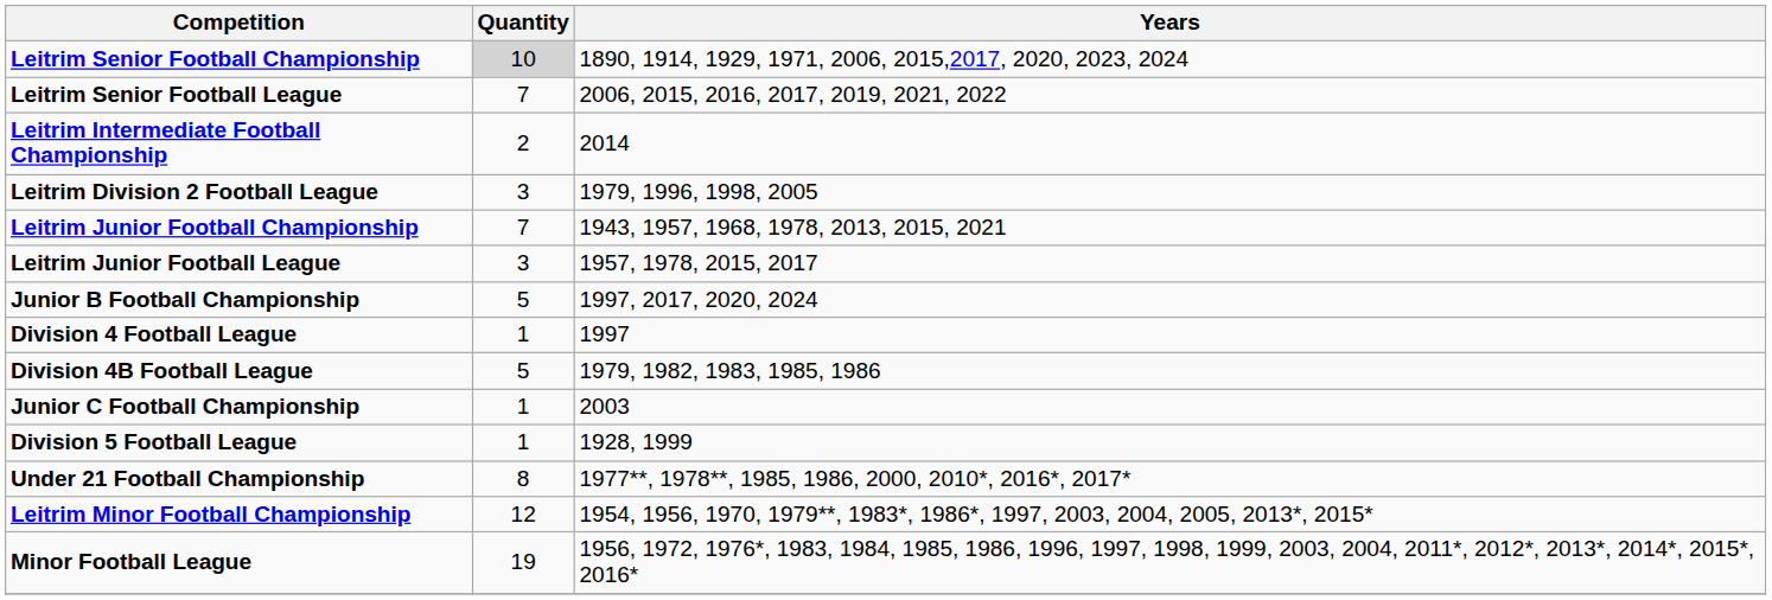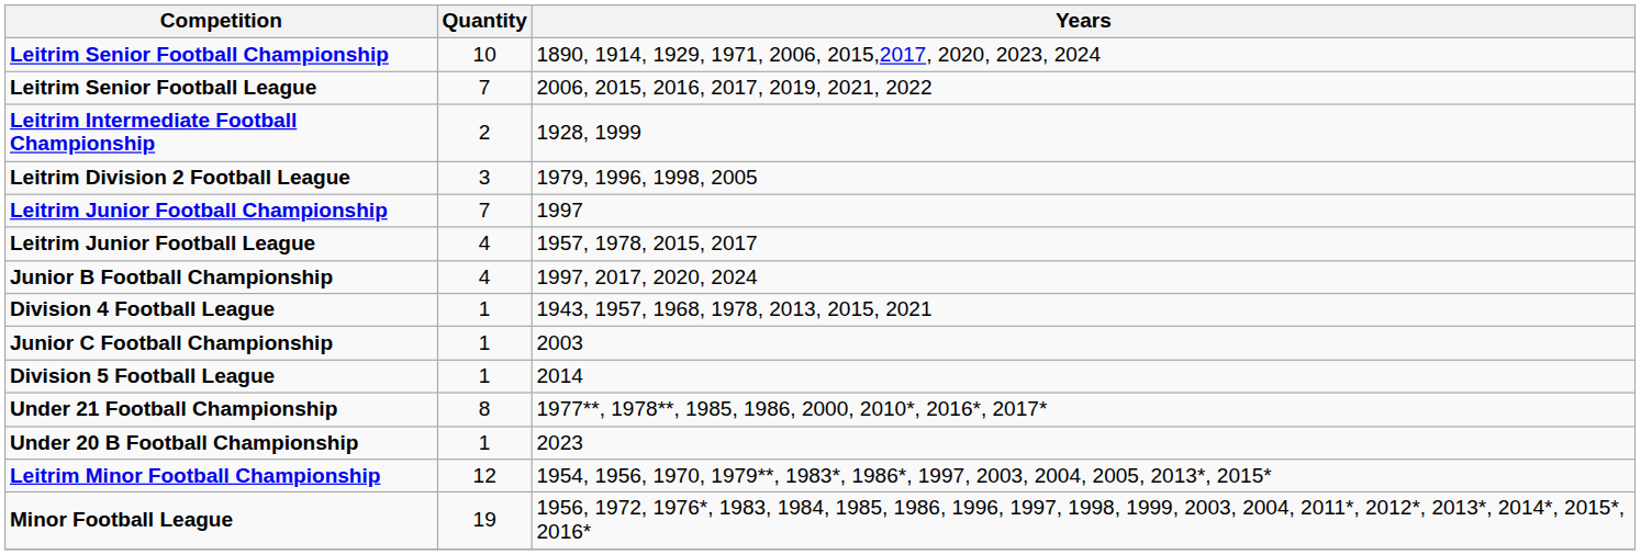Leitrim Senior Football Championship | Quantity: lightgrey background -> no background
Leitrim Intermediate Football Championship | Years: 2014 -> 1928, 1999
Leitrim Junior Football Championship | Years: 1943, 1957, 1968, 1978, 2013, 2015, 2021 -> 1997
Leitrim Junior Football League | Quantity: 3 -> 4
Junior B Football Championship | Quantity: 5 -> 4
Division 4 Football League | Years: 1997 -> 1943, 1957, 1968, 1978, 2013, 2015, 2021
- row: Division 4B Football League | 5 | 1979, 1982, 1983, 1985, 1986
Division 5 Football League | Years: 1928, 1999 -> 2014
+ row: Under 20 B Football Championship | 1 | 2023
